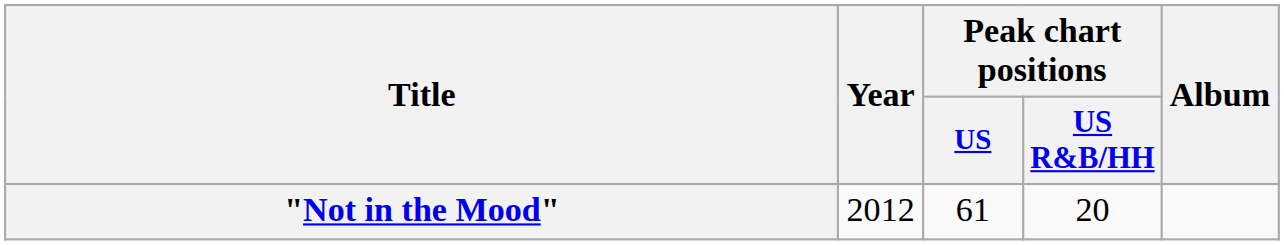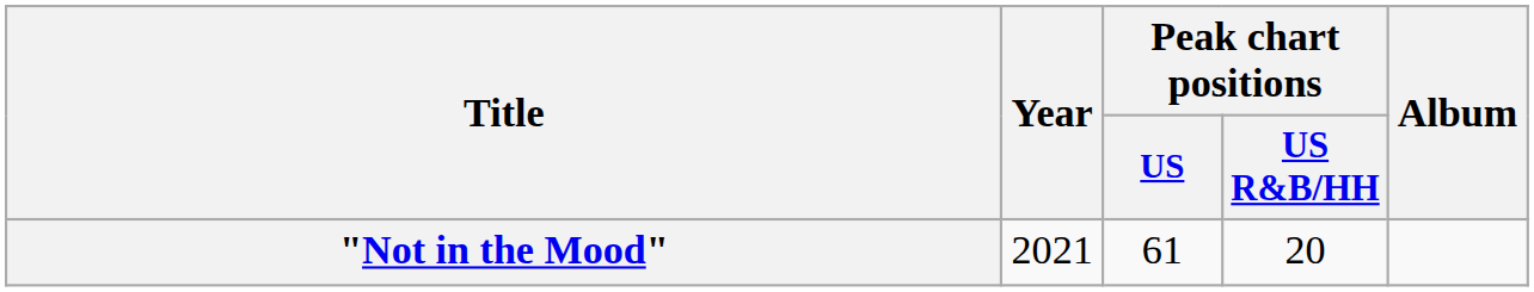"Not in the Mood" | Year: 2012 -> 2021
